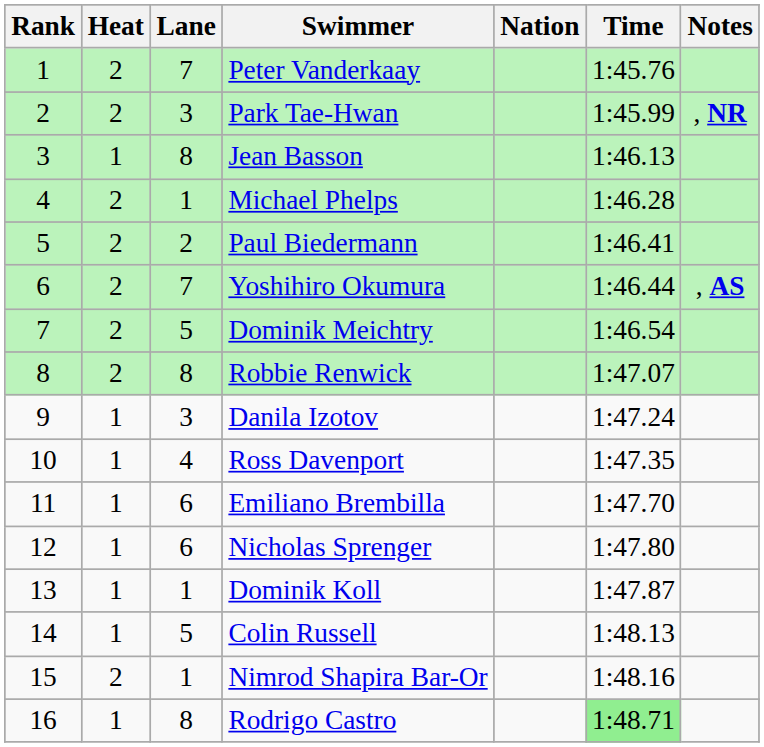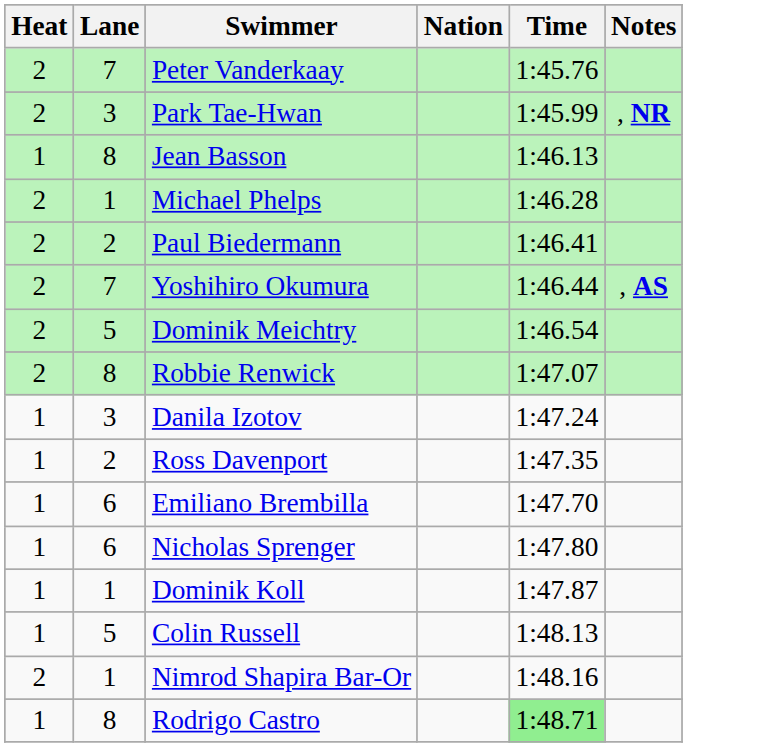- column: Rank | 1 | 2 | 3 | 4 | 5 | 6 | 7 | 8 | 9 | 10 | 11 | 12 | 13 | 14 | 15 | 16
Ross Davenport | Lane: 4 -> 2
